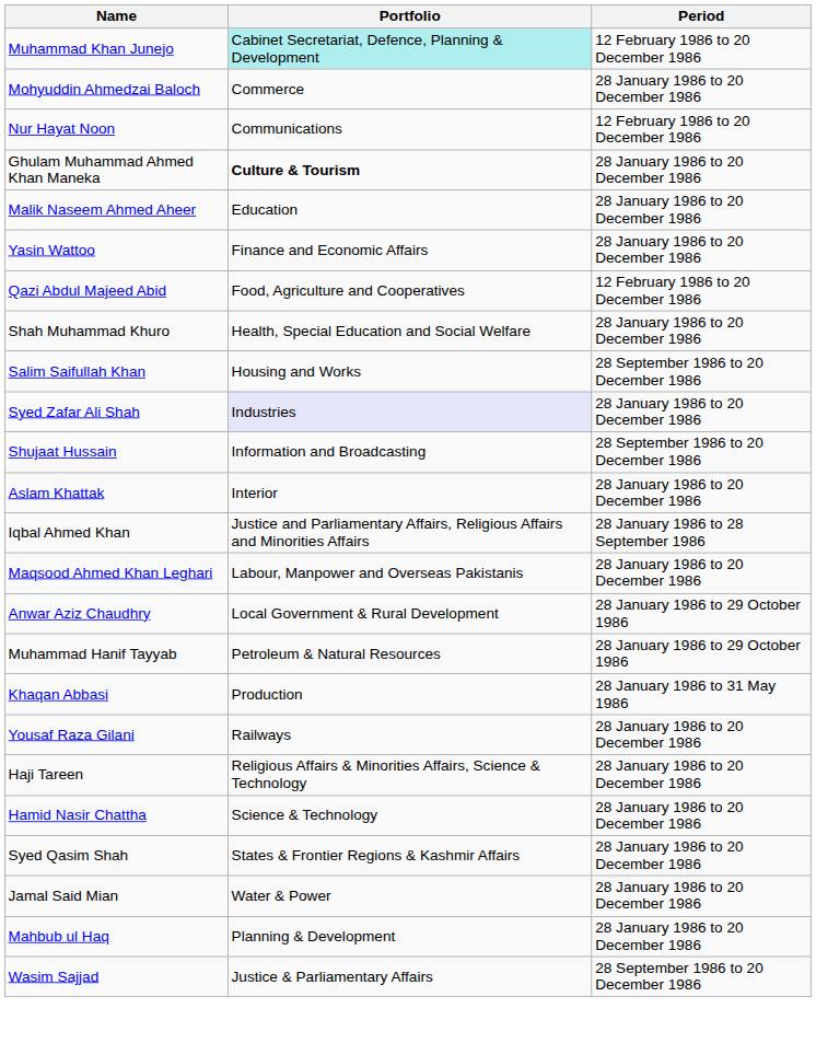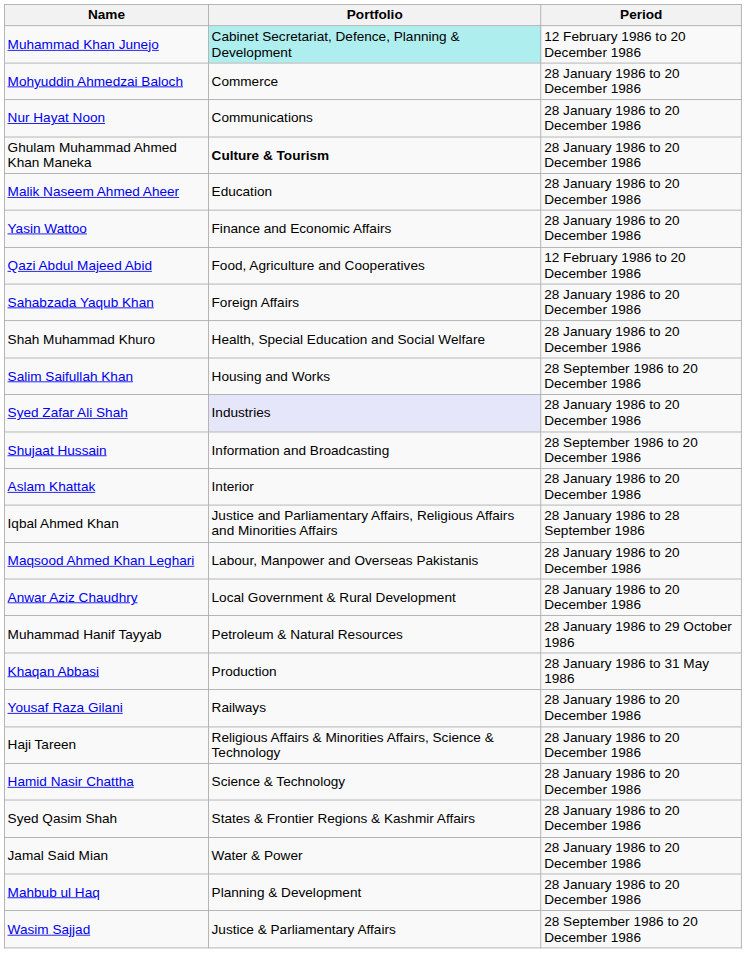Nur Hayat Noon | Period: 12 February 1986 to 20 December 1986 -> 28 January 1986 to 20 December 1986
+ row: Sahabzada Yaqub Khan | Foreign Affairs | 28 January 1986 to 20 December 1986
Anwar Aziz Chaudhry | Period: 28 January 1986 to 29 October 1986 -> 28 January 1986 to 20 December 1986
